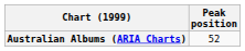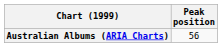Australian Albums (ARIA Charts) | Peak position: 52 -> 56
